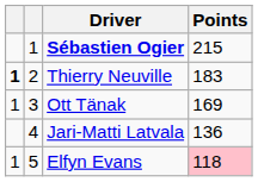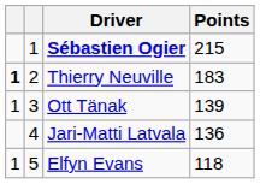Ott Tänak | Points: 169 -> 139
Elfyn Evans | Points: pink background -> no background
